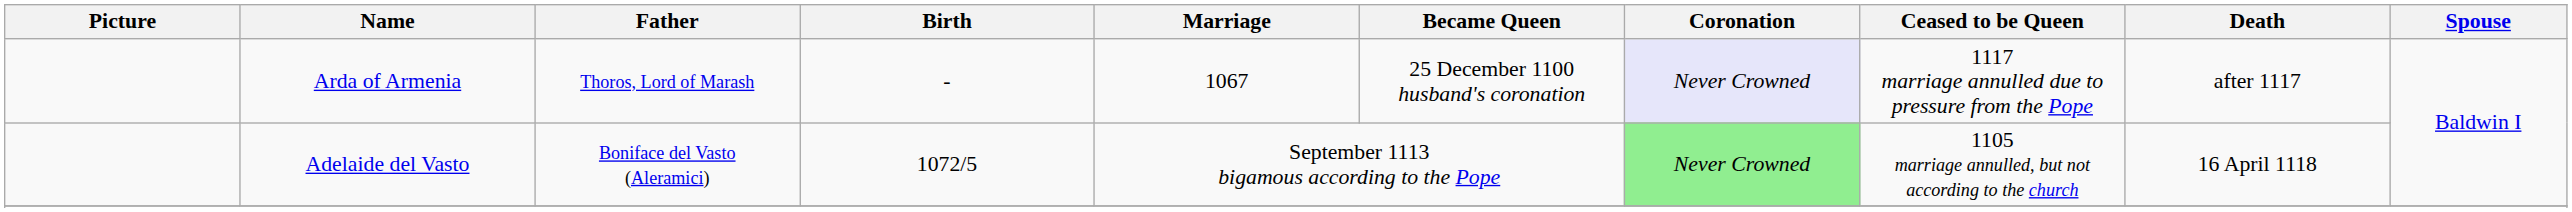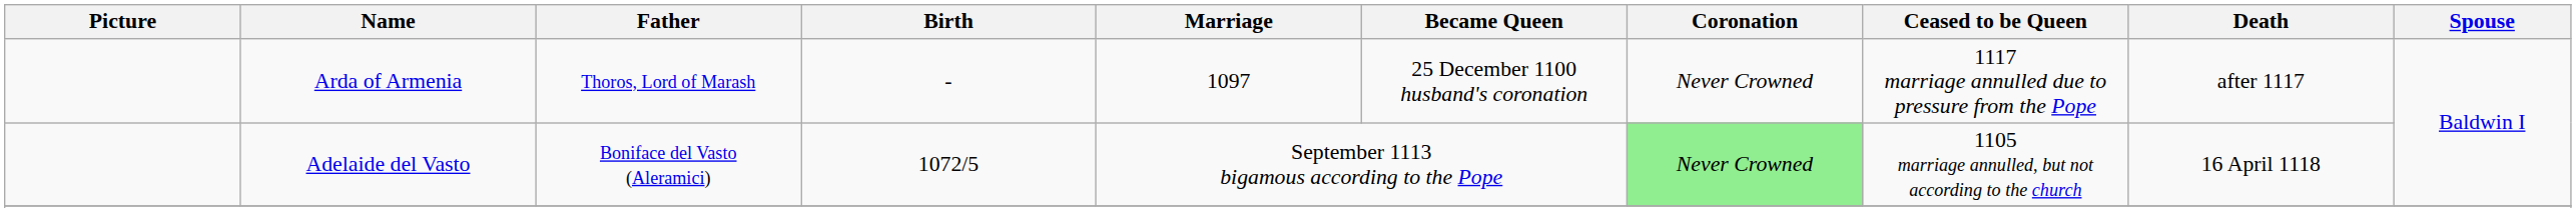Arda of Armenia | Marriage: 1067 -> 1097
Arda of Armenia | Coronation: lavender background -> no background
